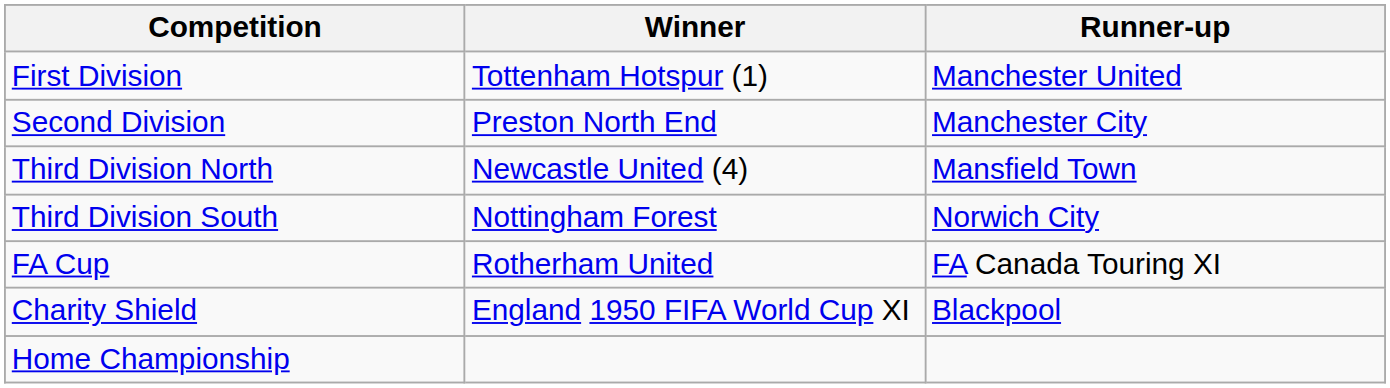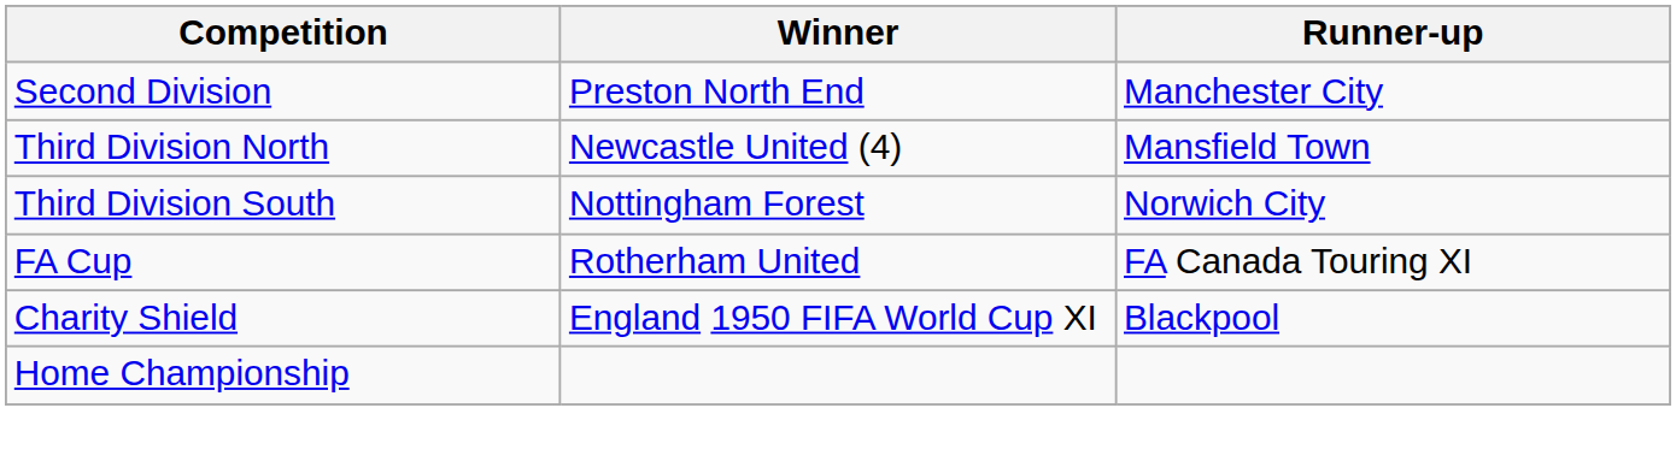- row: First Division | Tottenham Hotspur (1) | Manchester United
